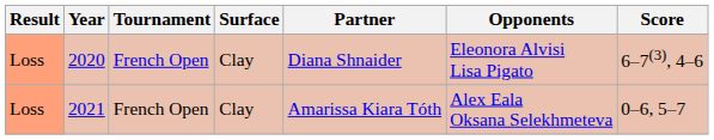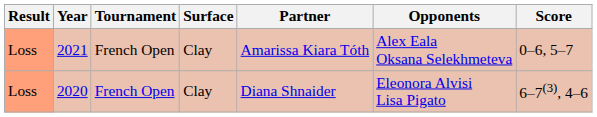rows swapped: 2020 <-> 2021
